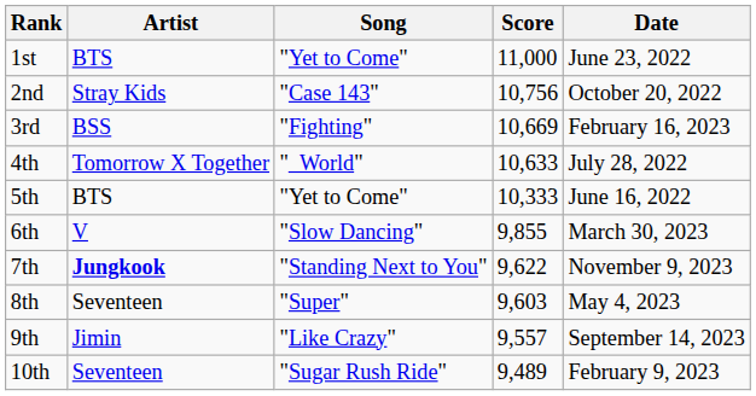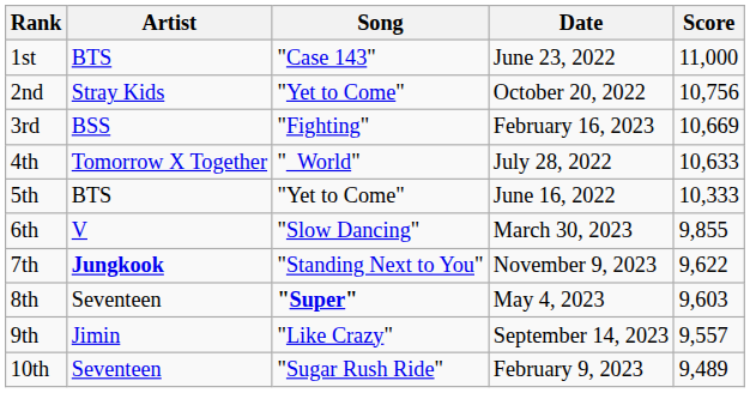columns swapped: Score <-> Date
1st | Song: "Yet to Come" -> "Case 143"
2nd | Song: "Case 143" -> "Yet to Come"
8th | Song: normal -> bold
